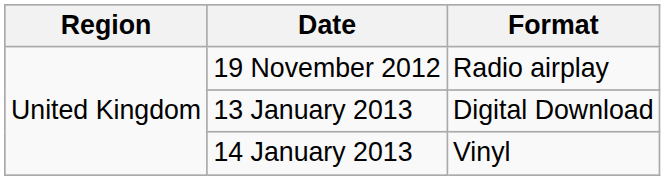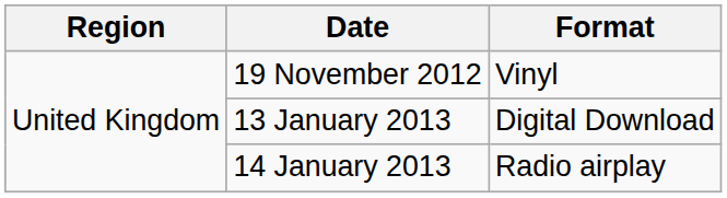19 November 2012 | Format: Radio airplay -> Vinyl
14 January 2013 | Format: Vinyl -> Radio airplay
